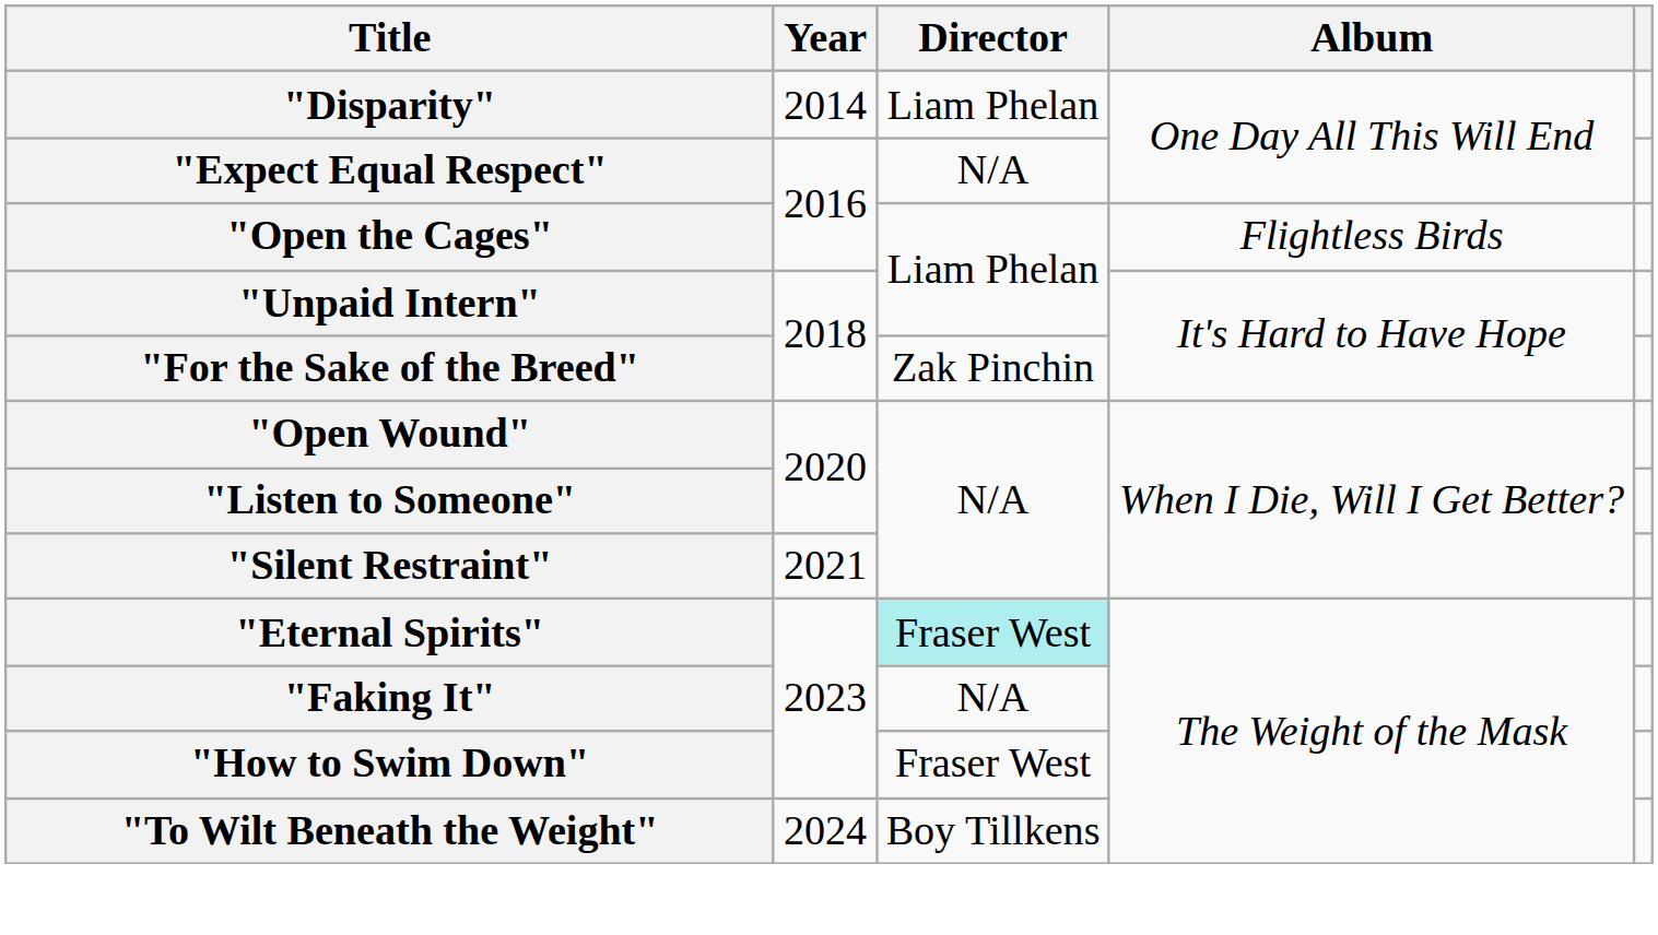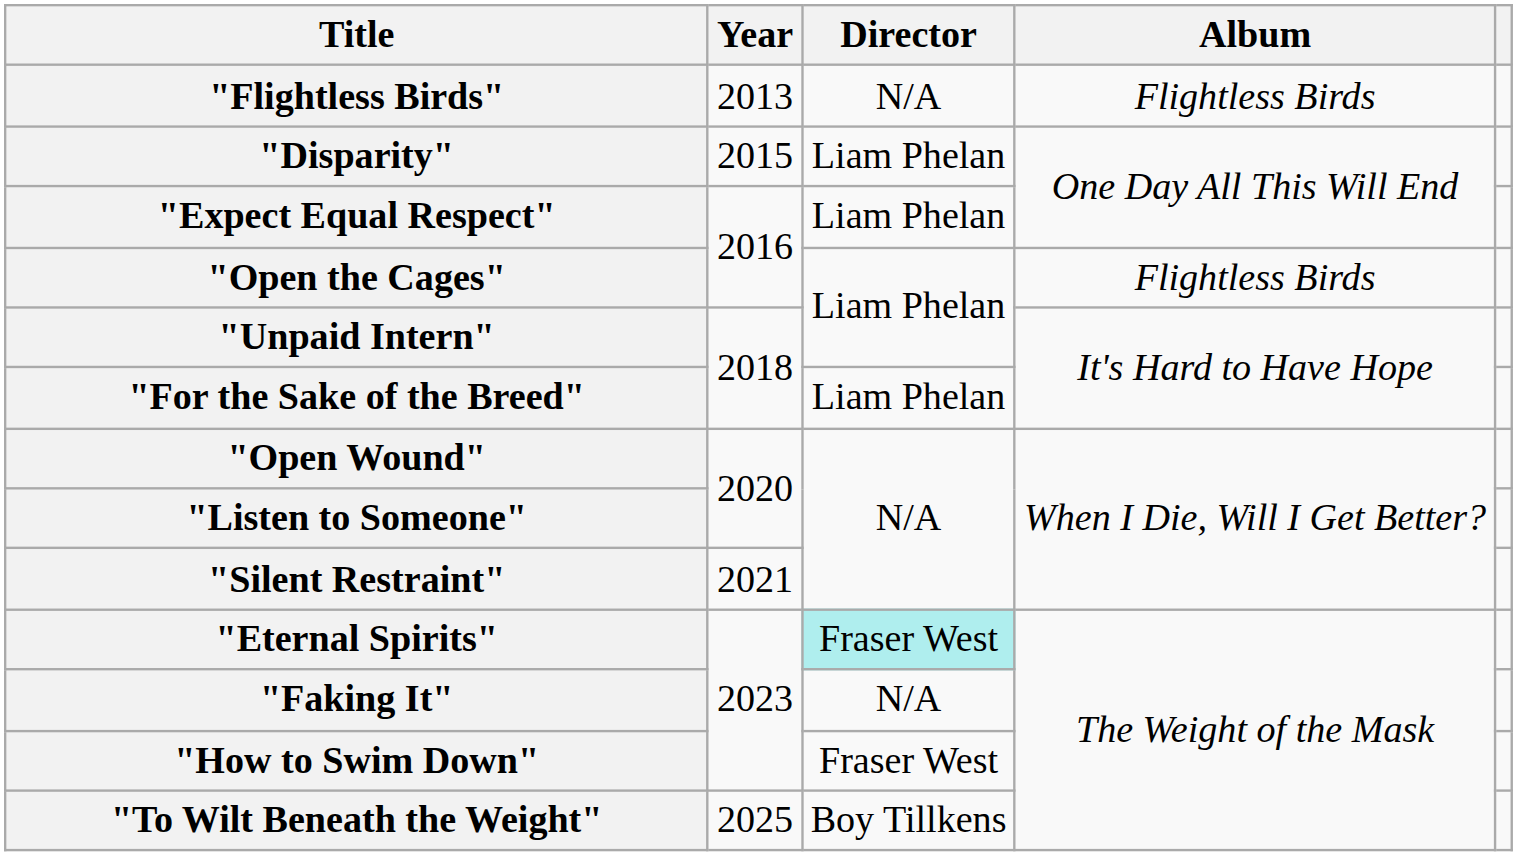+ row: "Flightless Birds" | 2013 | N/A | Flightless Birds
"Disparity" | Year: 2014 -> 2015
"Expect Equal Respect" | Director: N/A -> Liam Phelan
"For the Sake of the Breed" | Director: Zak Pinchin -> Liam Phelan
"To Wilt Beneath the Weight" | Year: 2024 -> 2025
